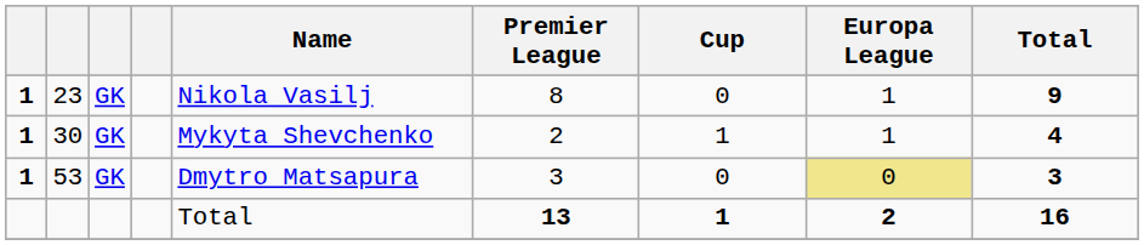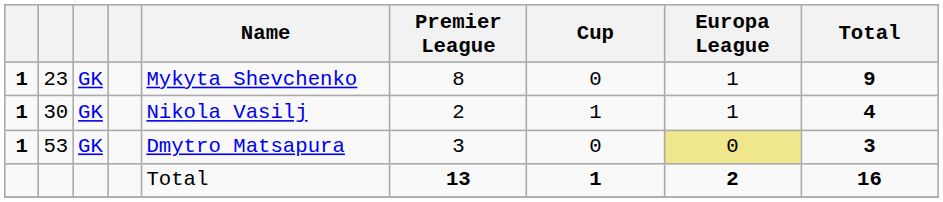23 | Name: Nikola Vasilj -> Mykyta Shevchenko
30 | Name: Mykyta Shevchenko -> Nikola Vasilj
